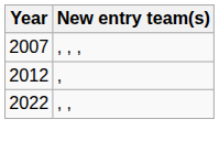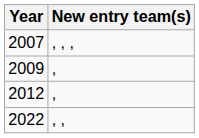+ row: 2009 | ,
